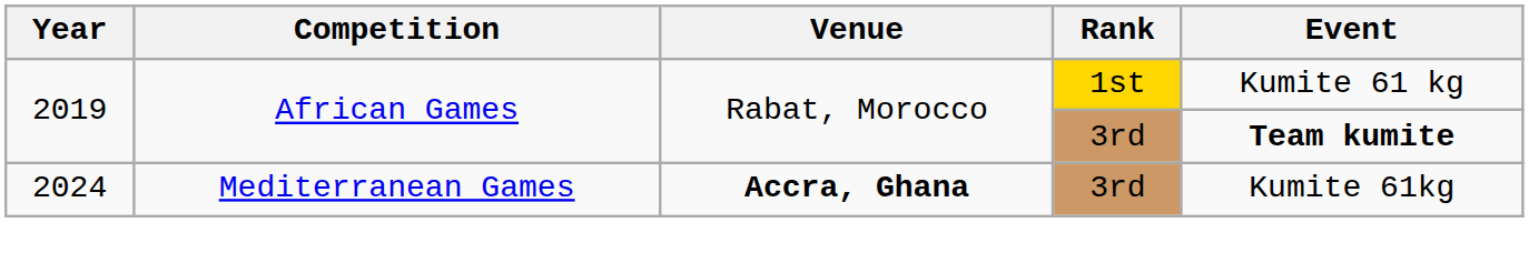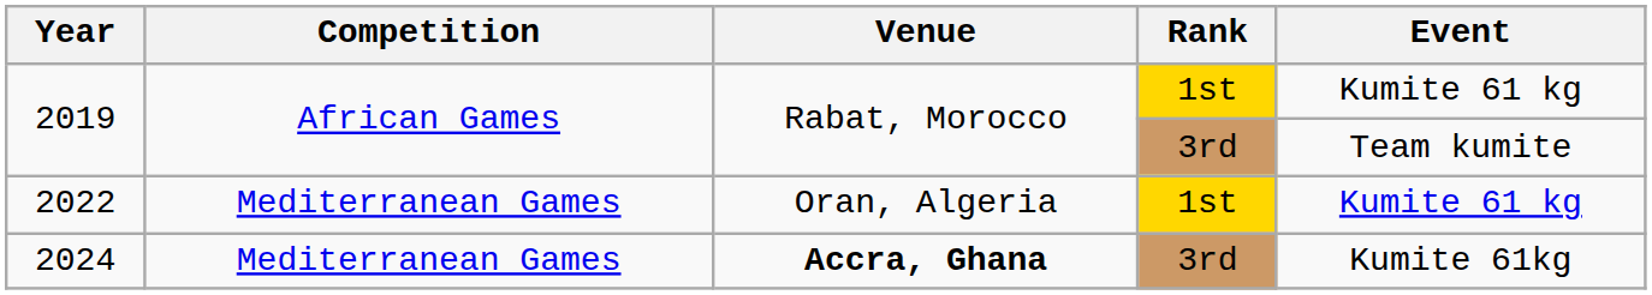2019 / 3rd | Event: bold -> normal
+ row: 2022 | Mediterranean Games | Oran, Algeria | 1st | Kumite 61 kg
